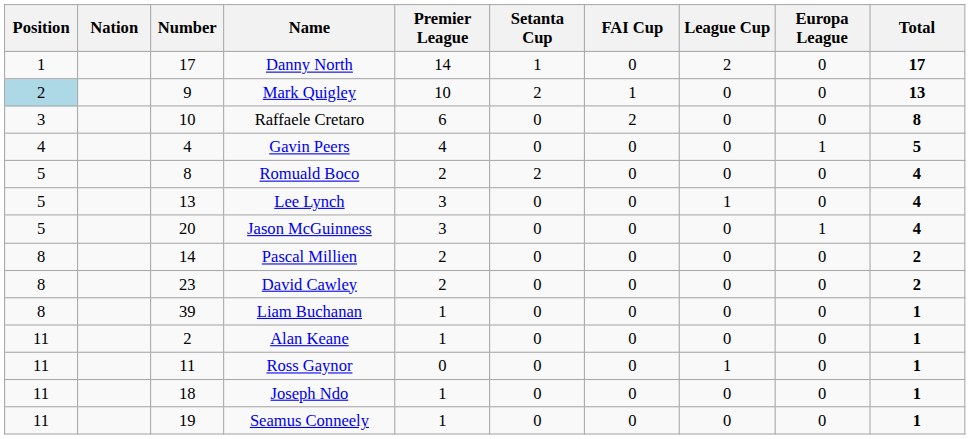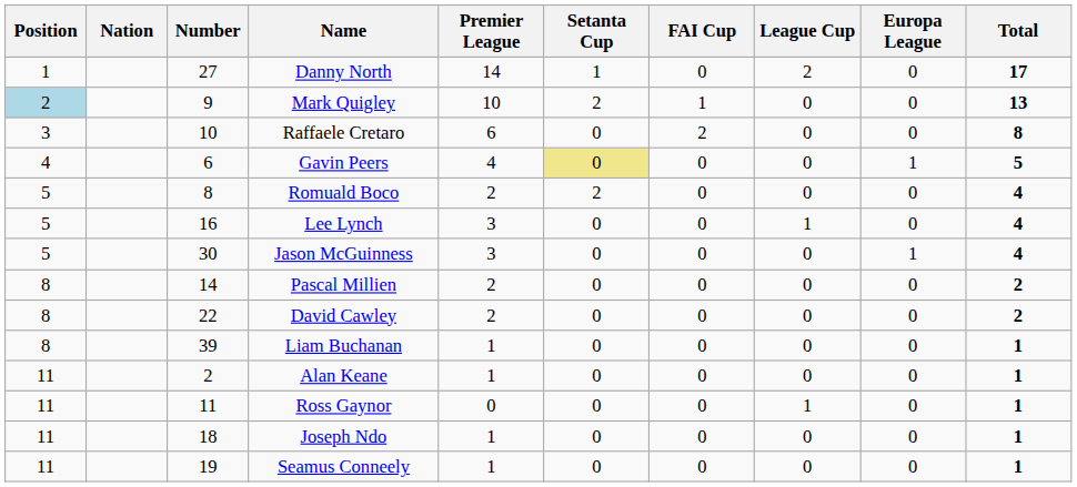Danny North | Number: 17 -> 27
Gavin Peers | Number: 4 -> 6
Gavin Peers | Setanta Cup: no background -> khaki background
Lee Lynch | Number: 13 -> 16
Jason McGuinness | Number: 20 -> 30
David Cawley | Number: 23 -> 22
